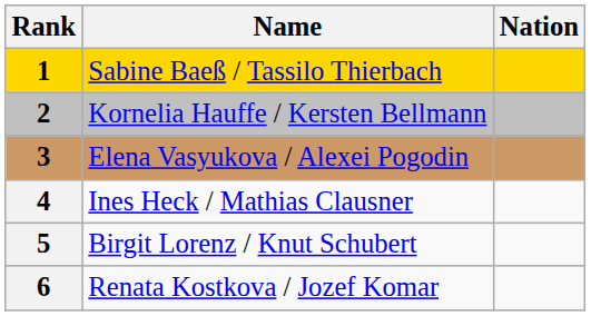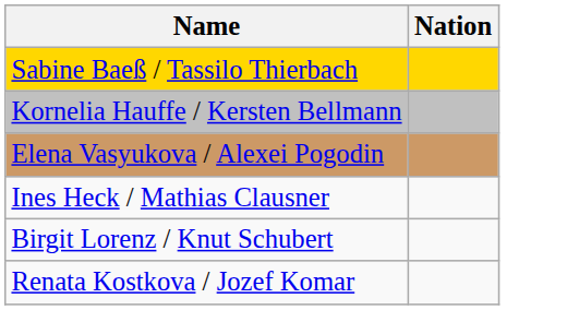- column: Rank | 1 | 2 | 3 | 4 | 5 | 6
